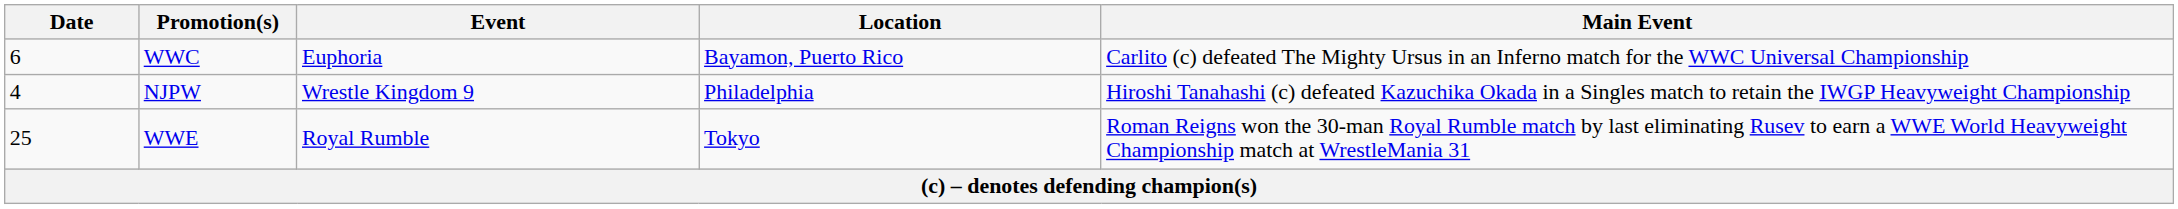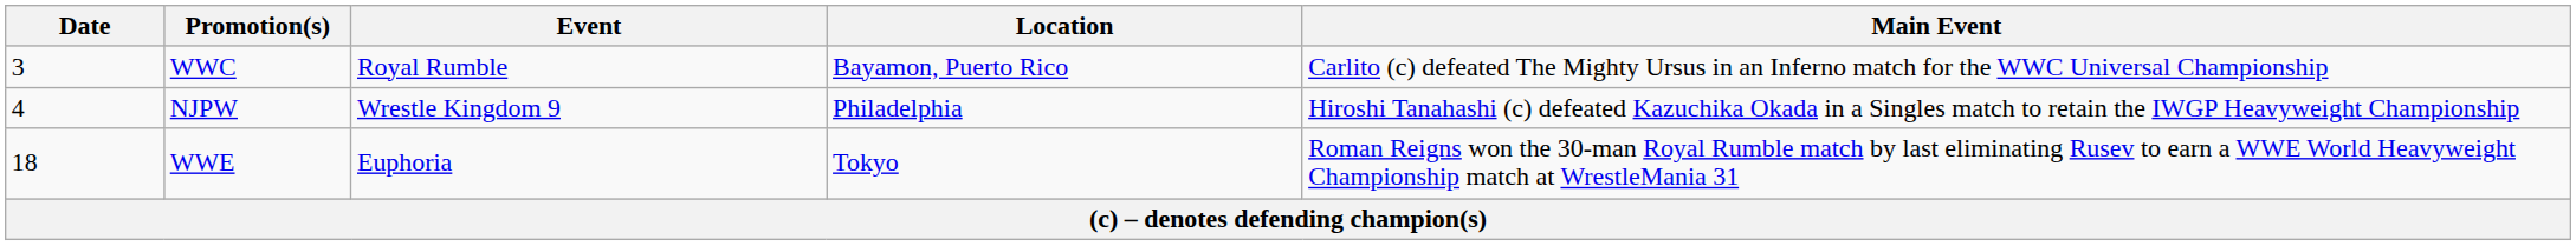WWC | Date: 6 -> 3
WWC | Event: Euphoria -> Royal Rumble
WWE | Date: 25 -> 18
WWE | Event: Royal Rumble -> Euphoria
